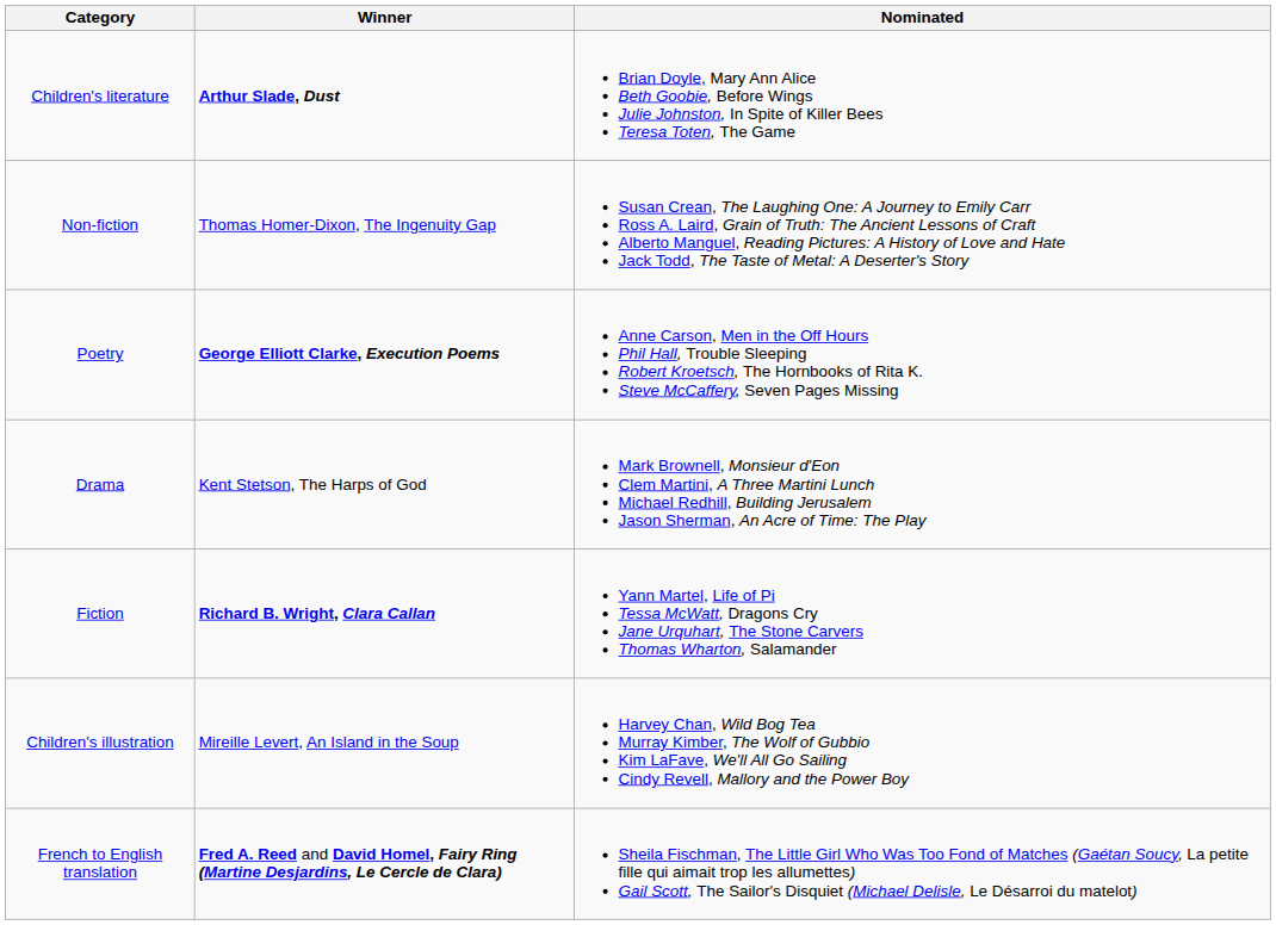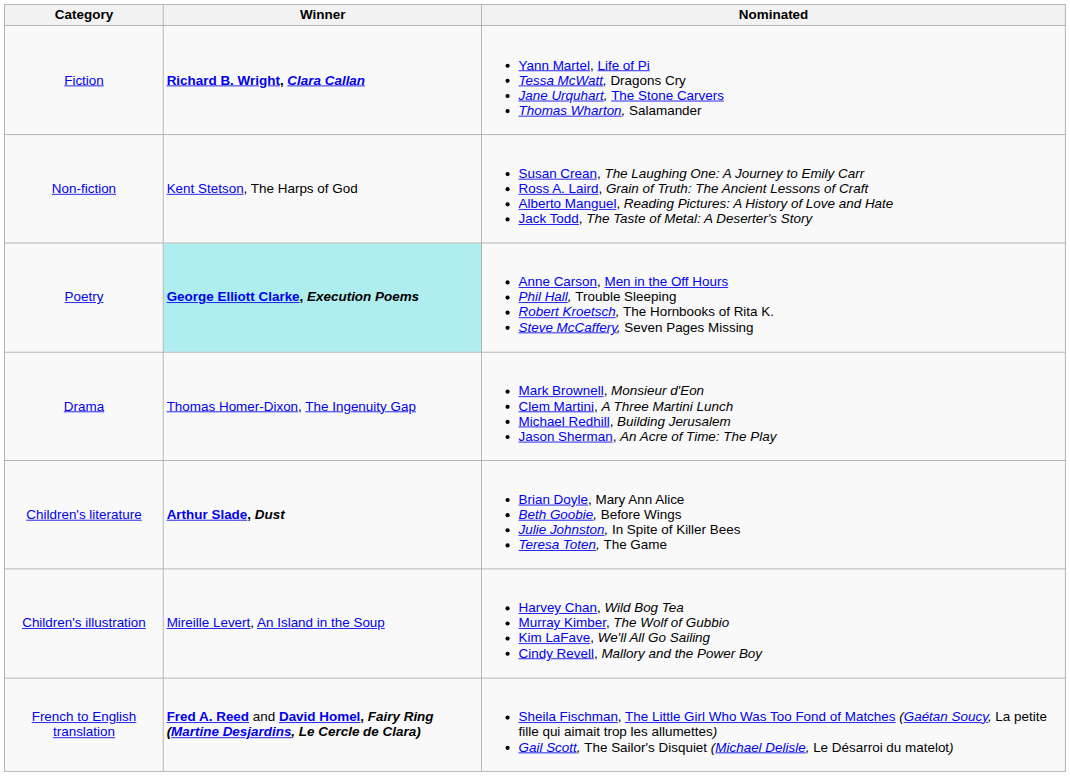rows swapped: Fiction <-> Children's literature
Non-fiction | Winner: Thomas Homer-Dixon, The Ingenuity Gap -> Kent Stetson, The Harps of God
Poetry | Winner: no background -> paleturquoise background
Drama | Winner: Kent Stetson, The Harps of God -> Thomas Homer-Dixon, The Ingenuity Gap
